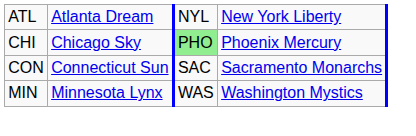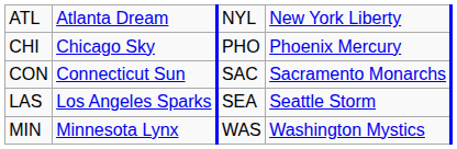CHI | column 3: lightgreen background -> no background
+ row: LAS | Los Angeles Sparks | SEA | Seattle Storm
